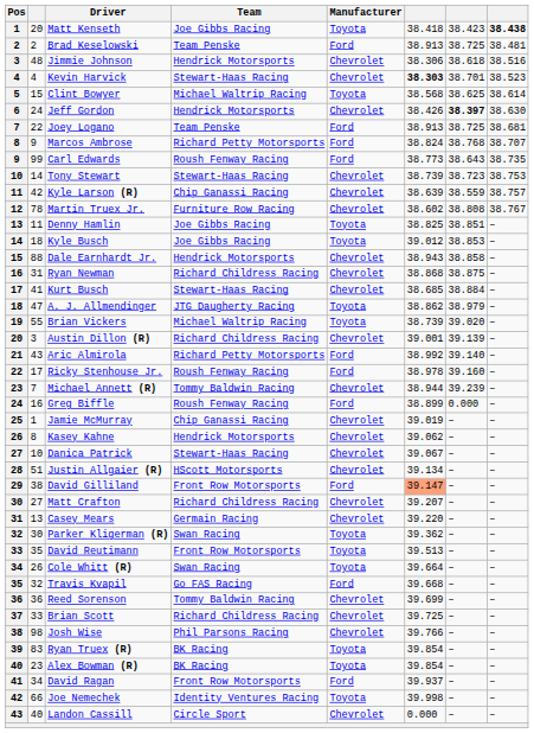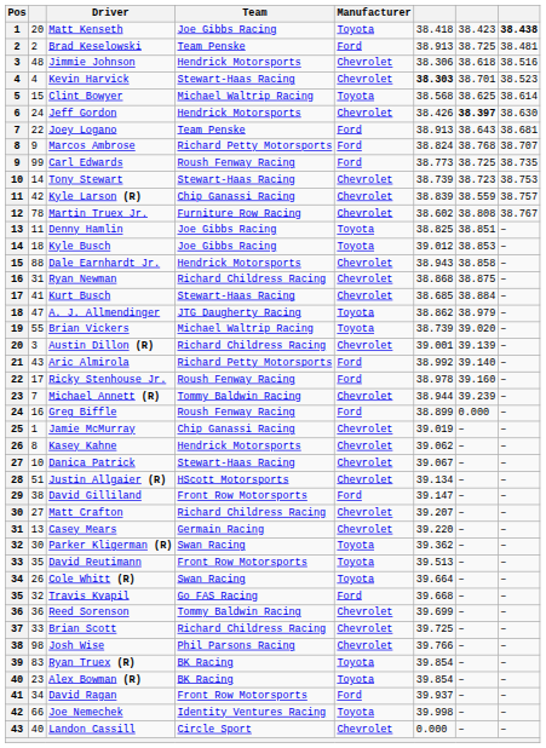Joey Logano | column 7: 38.725 -> 38.643
Carl Edwards | column 7: 38.643 -> 38.725
Kyle Larson (R) | column 6: 38.639 -> 38.839
David Gilliland | column 6: lightsalmon background -> no background
